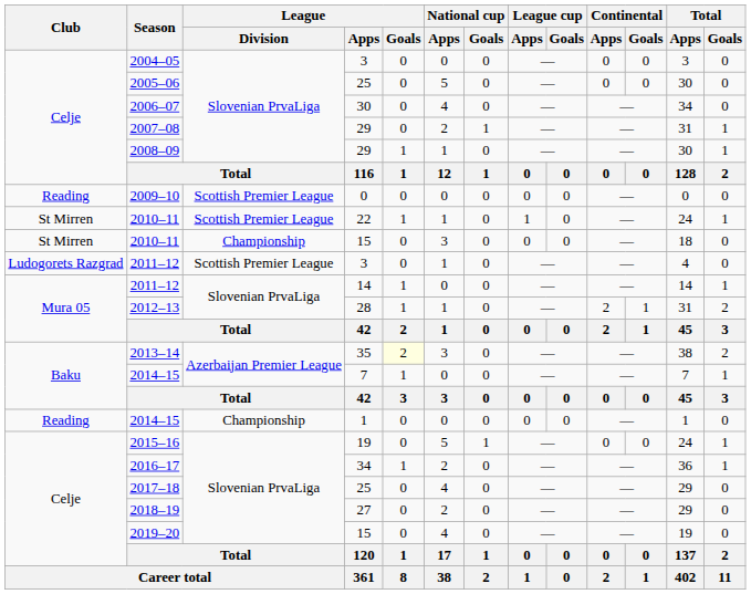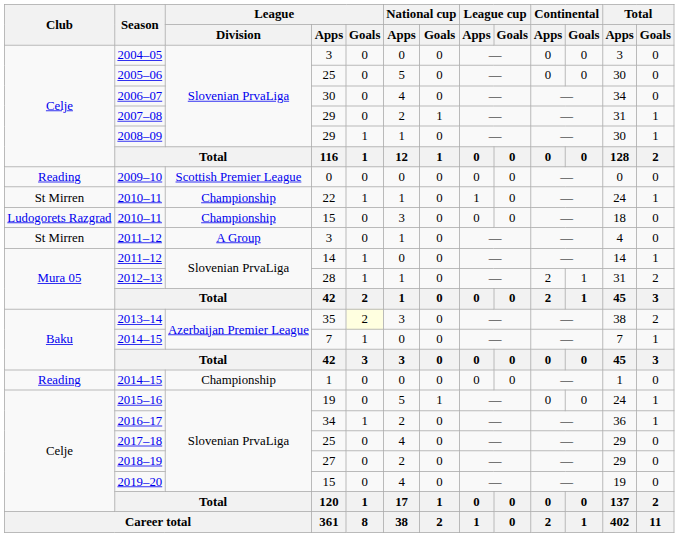2010–11 / 22 | League / Division: Scottish Premier League -> Championship
2010–11 / 15 | Club: St Mirren -> Ludogorets Razgrad
2011–12 / 3 | Club: Ludogorets Razgrad -> St Mirren
2011–12 / 3 | League / Division: Scottish Premier League -> A Group
